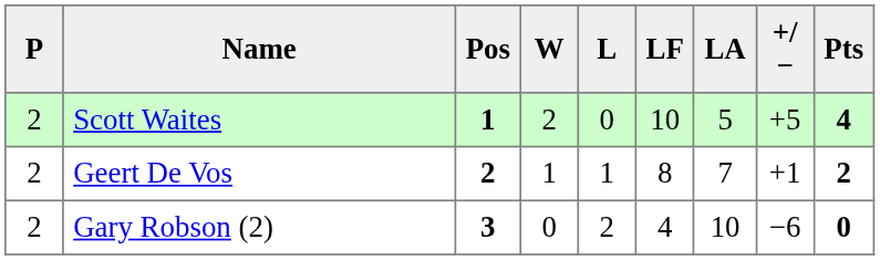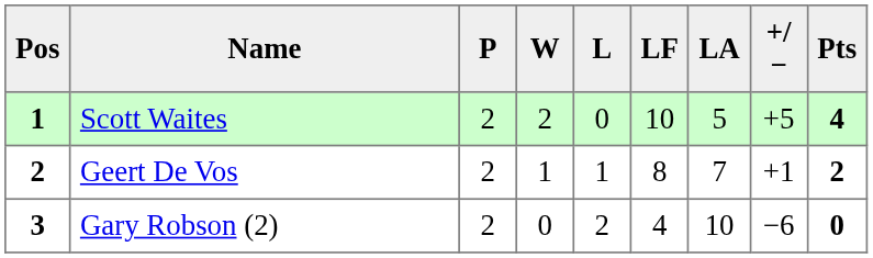columns swapped: Pos <-> P
